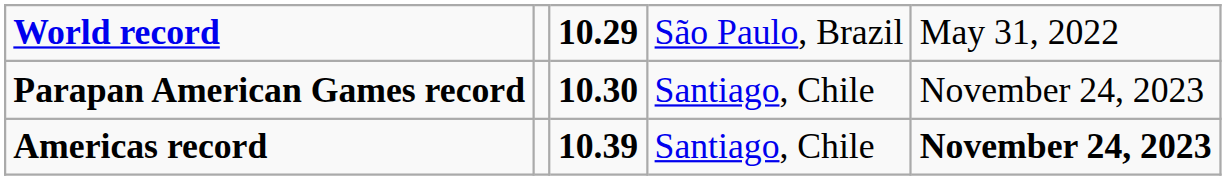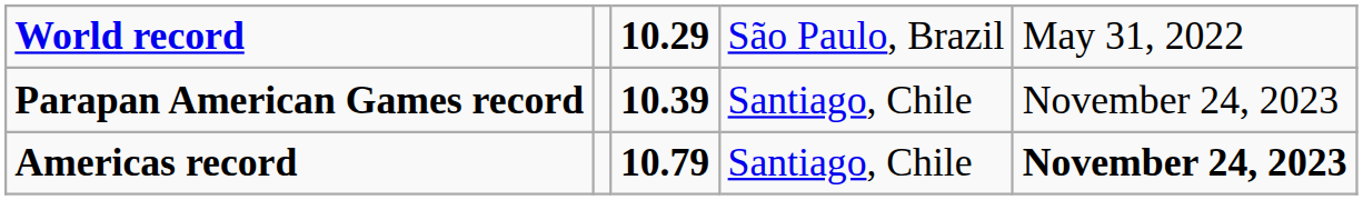Parapan American Games record | column 3: 10.30 -> 10.39
Americas record | column 3: 10.39 -> 10.79
